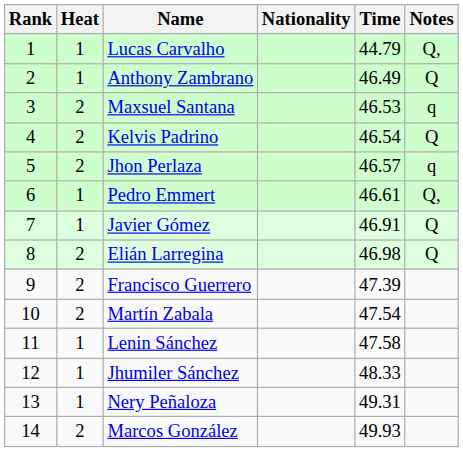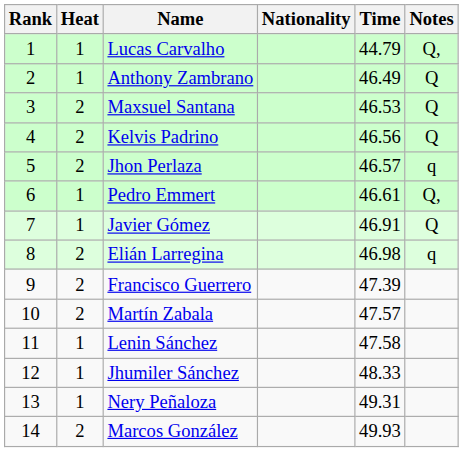Maxsuel Santana | Notes: q -> Q
Kelvis Padrino | Time: 46.54 -> 46.56
Elián Larregina | Notes: Q -> q
Martín Zabala | Time: 47.54 -> 47.57
